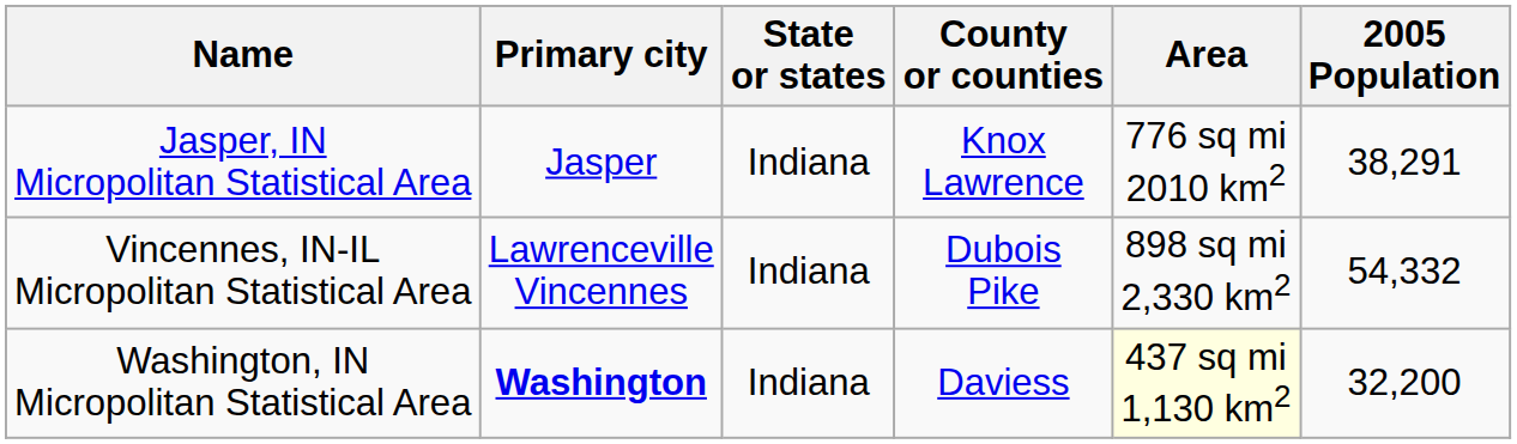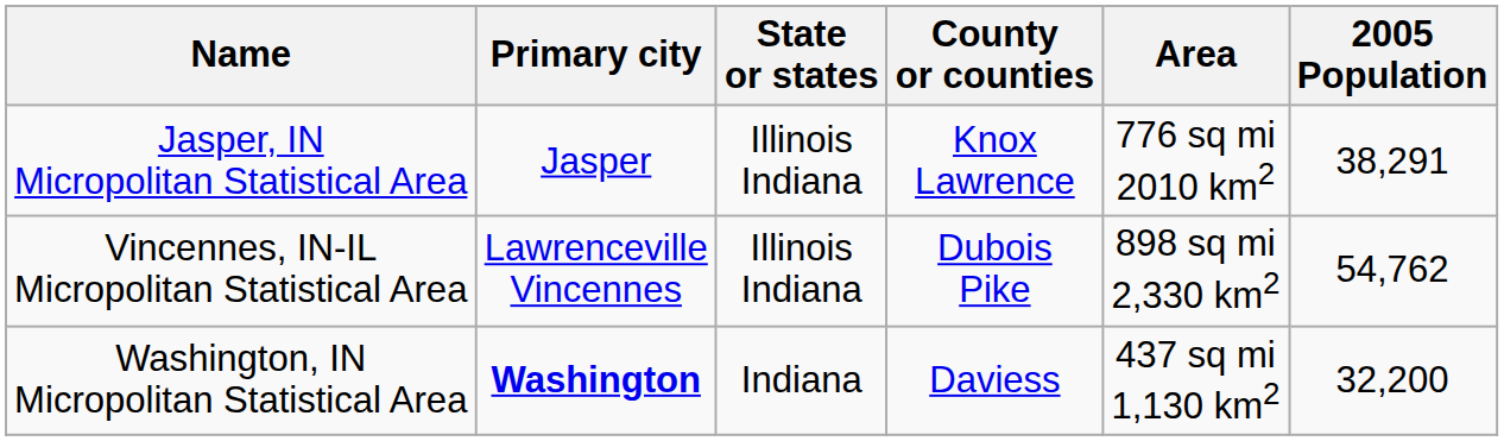Jasper, IN Micropolitan Statistical Area | State or states: Indiana -> Illinois Indiana
Vincennes, IN-IL Micropolitan Statistical Area | State or states: Indiana -> Illinois Indiana
Vincennes, IN-IL Micropolitan Statistical Area | 2005 Population: 54,332 -> 54,762
Washington, IN Micropolitan Statistical Area | Area: lightyellow background -> no background
